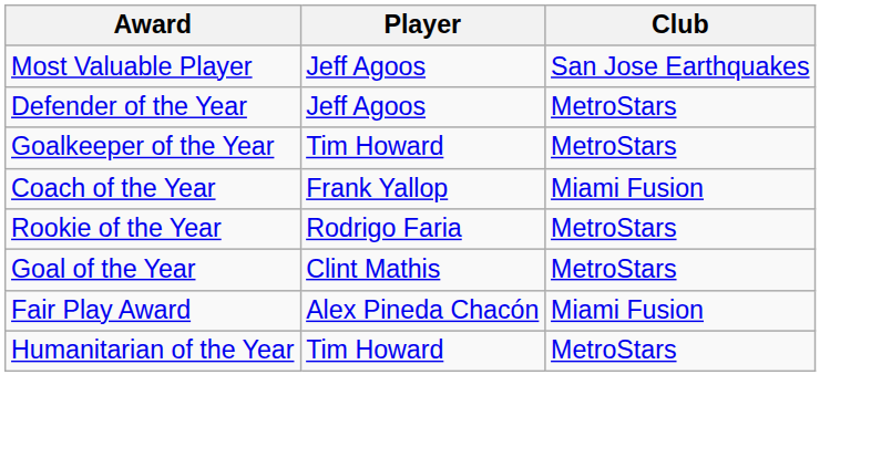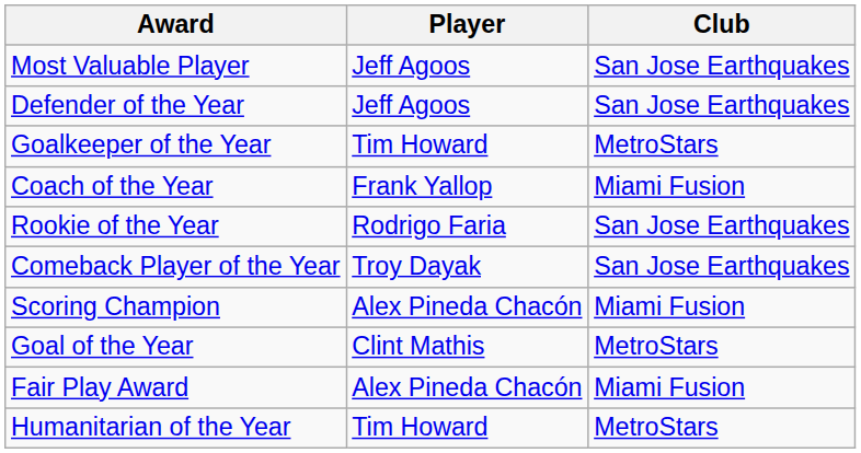Defender of the Year | Club: MetroStars -> San Jose Earthquakes
Rookie of the Year | Club: MetroStars -> San Jose Earthquakes
+ row: Comeback Player of the Year | Troy Dayak | San Jose Earthquakes
+ row: Scoring Champion | Alex Pineda Chacón | Miami Fusion
